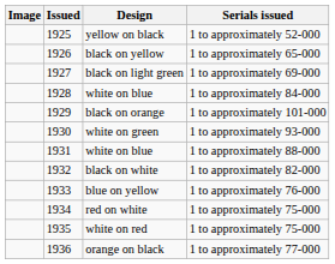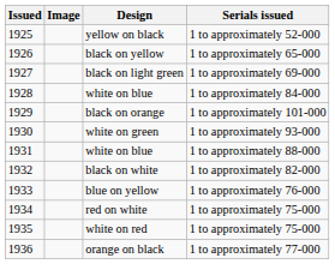columns swapped: Image <-> Issued
